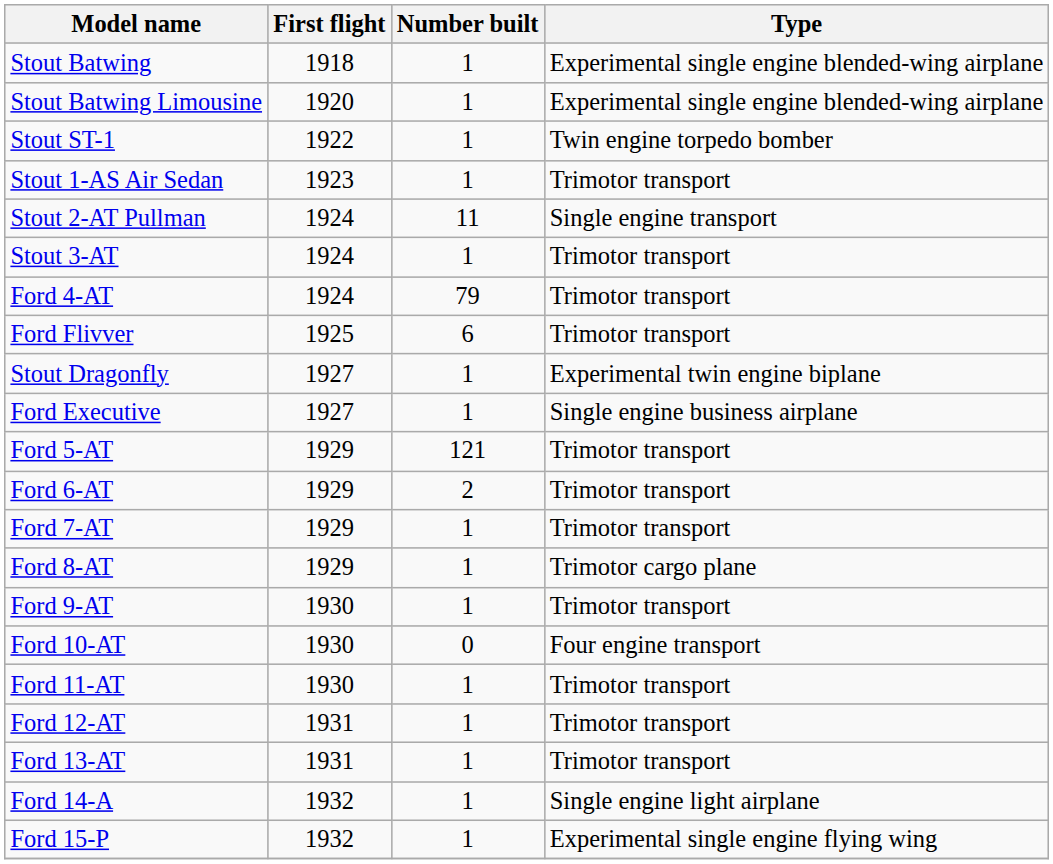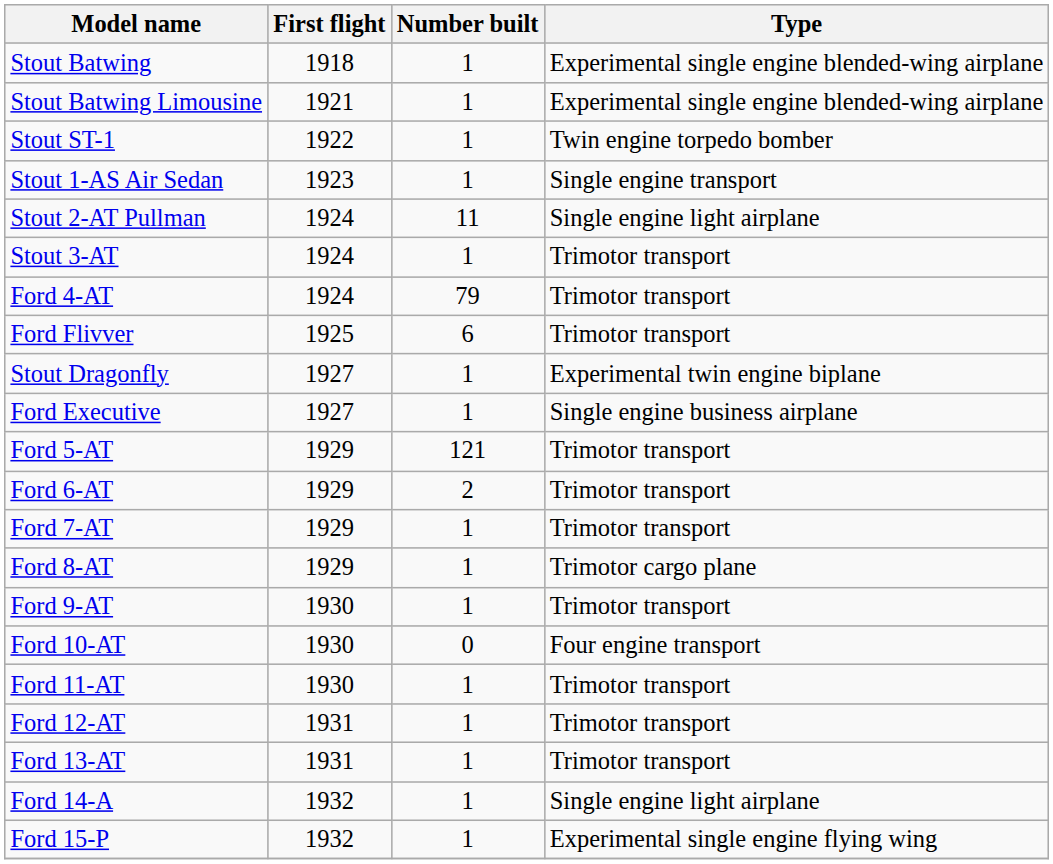Stout Batwing Limousine | First flight: 1920 -> 1921
Stout 1-AS Air Sedan | Type: Trimotor transport -> Single engine transport
Stout 2-AT Pullman | Type: Single engine transport -> Single engine light airplane
